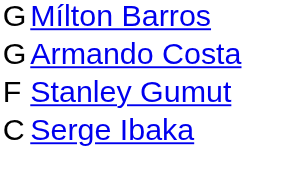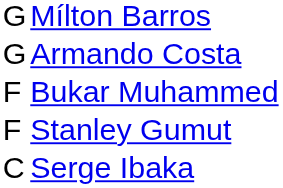+ row: F | Bukar Muhammed
